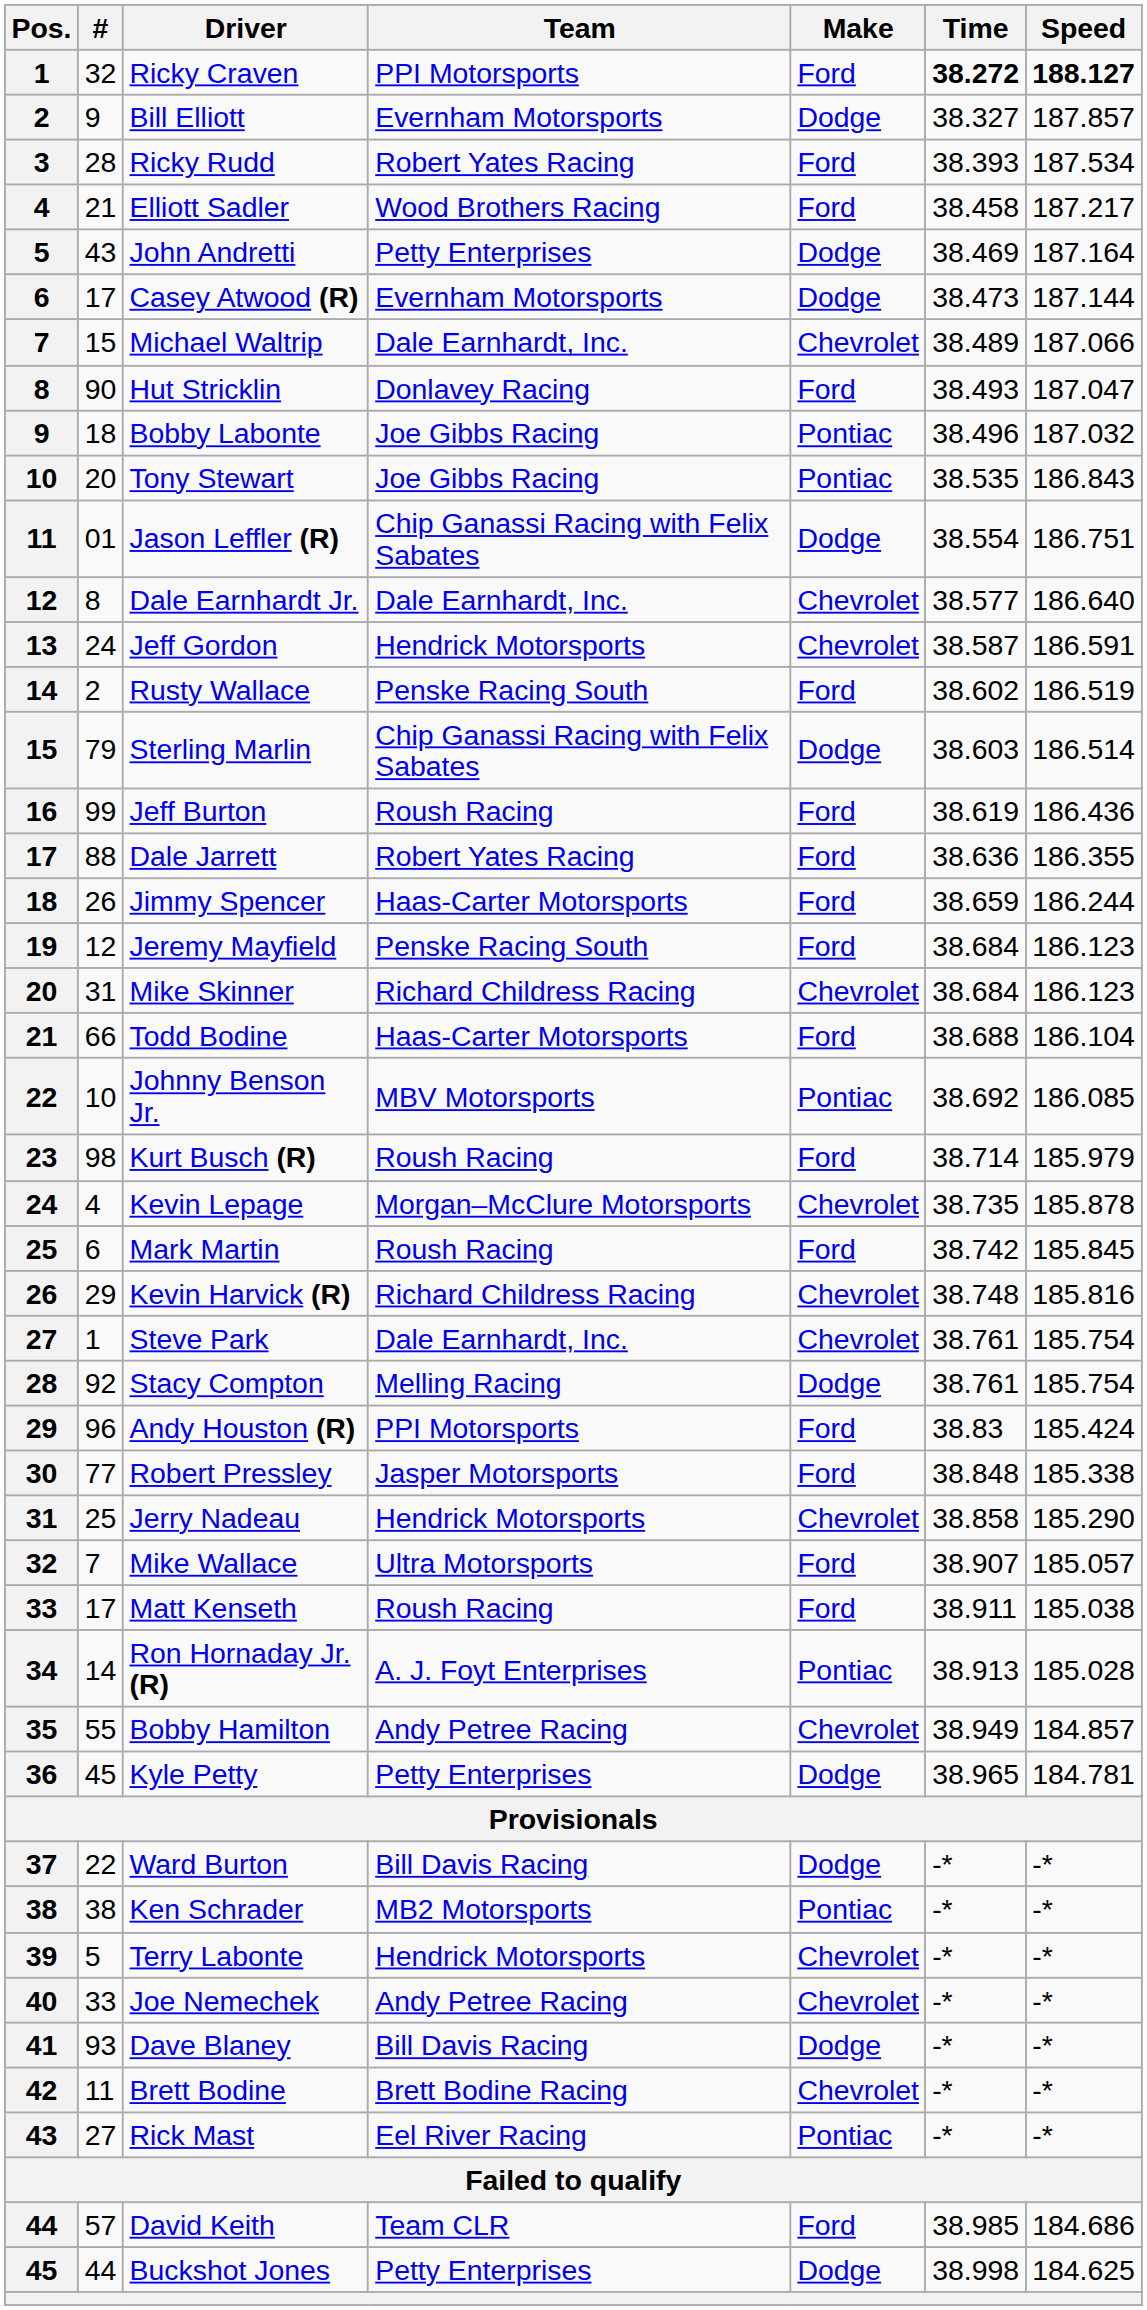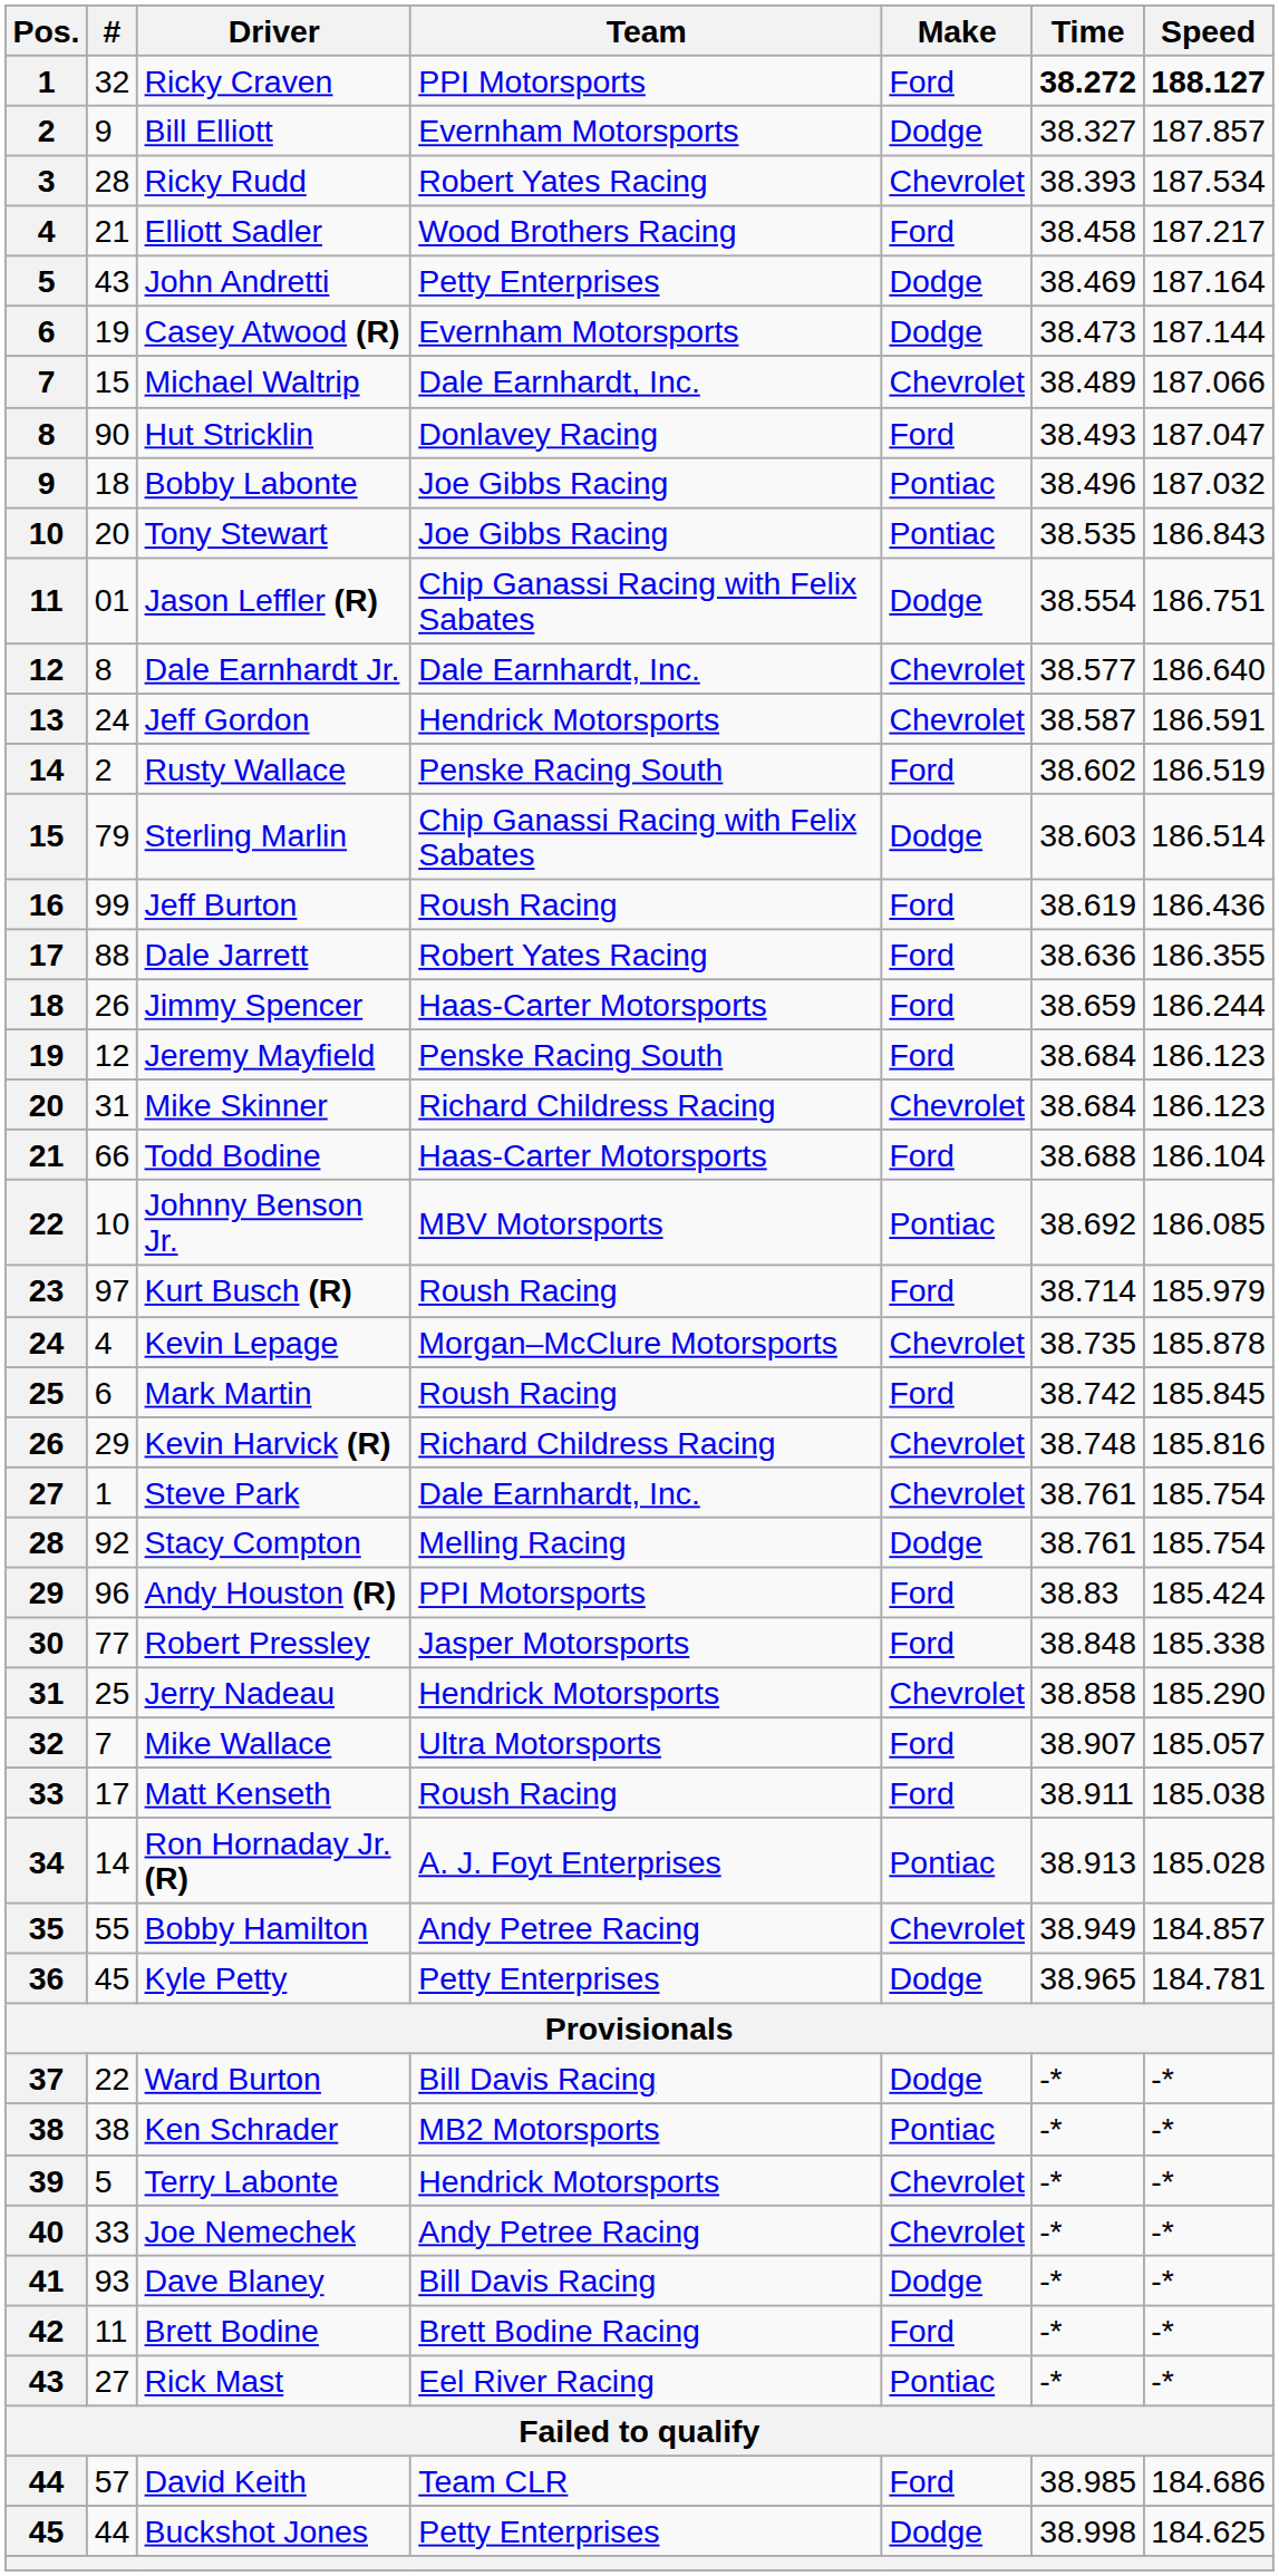Ricky Rudd | Make: Ford -> Chevrolet
Casey Atwood (R) | #: 17 -> 19
Kurt Busch (R) | #: 98 -> 97
Brett Bodine | Make: Chevrolet -> Ford
